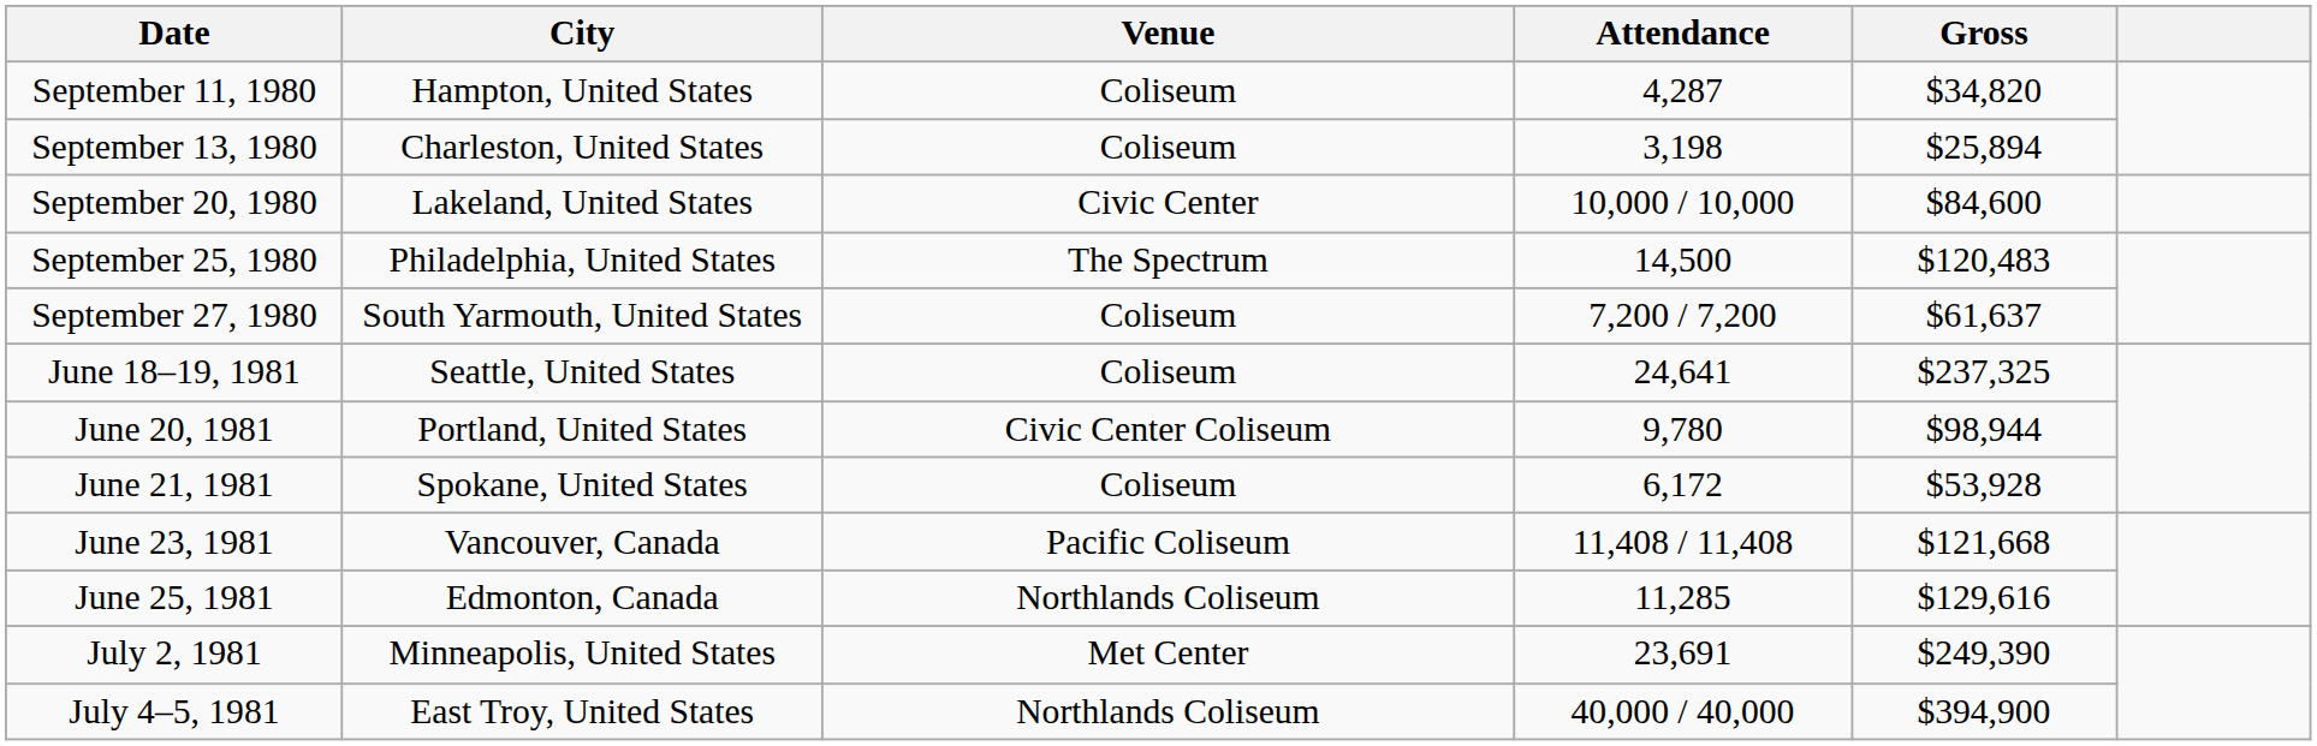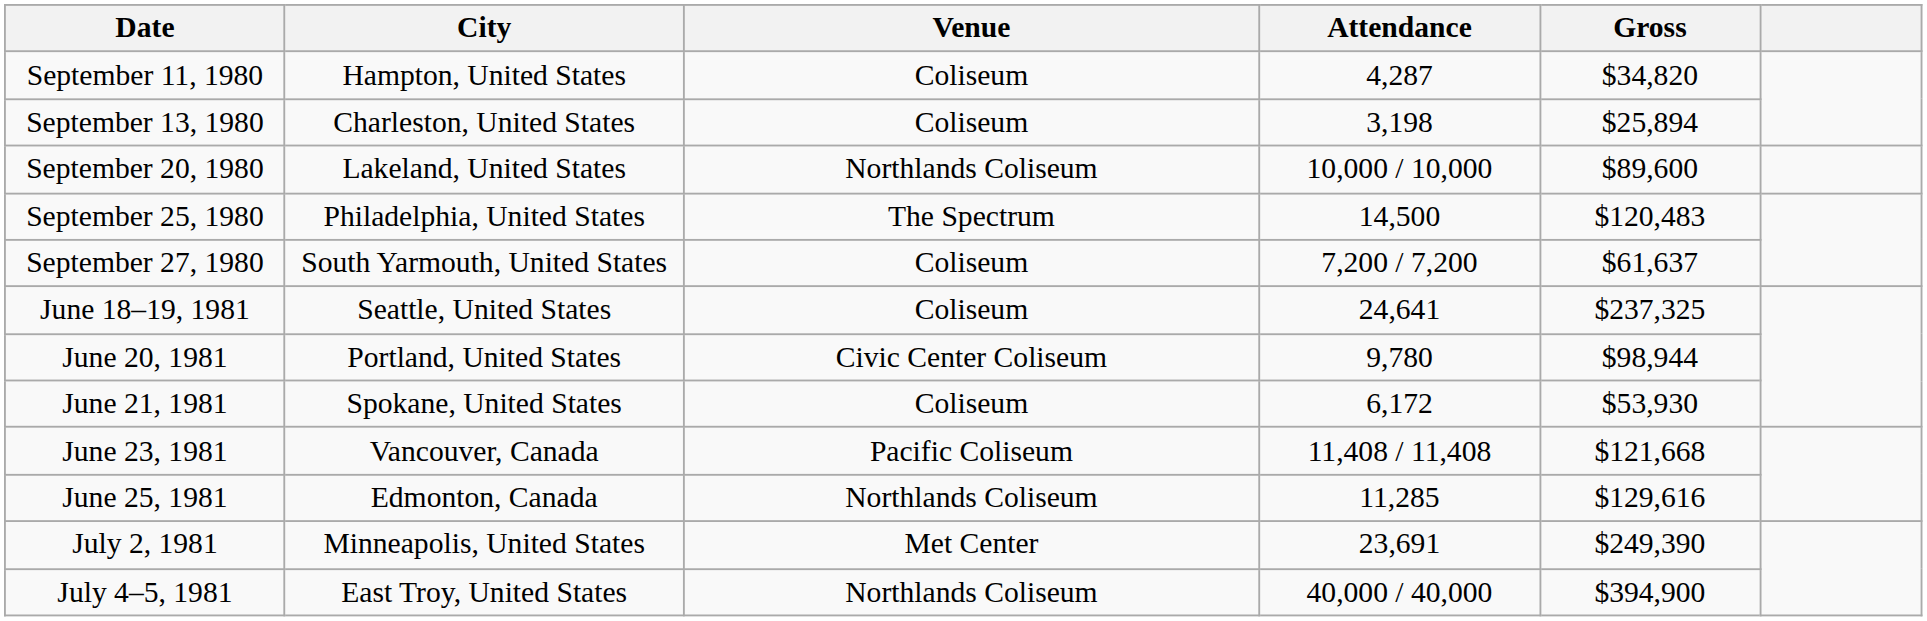September 20, 1980 | Venue: Civic Center -> Northlands Coliseum
September 20, 1980 | Gross: $84,600 -> $89,600
June 21, 1981 | Gross: $53,928 -> $53,930
